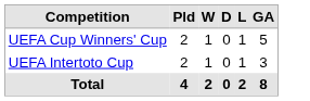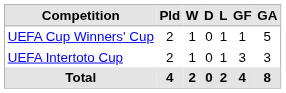+ column: GF | 1 | 3 | 4
